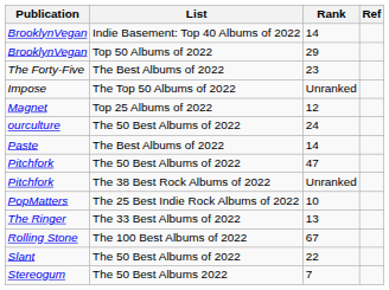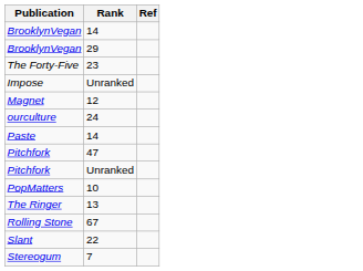- column: List | Indie Basement: Top 40 Albums of 2022 | Top 50 Albums of 2022 | The Best Albums of 2022 | The Top 50 Albums of 2022 | Top 25 Albums of 2022 | The 50 Best Albums of 2022 | The Best Albums of 2022 | The 50 Best Albums of 2022 | The 38 Best Rock Albums of 2022 | The 25 Best Indie Rock Albums of 2022 | The 33 Best Albums of 2022 | The 100 Best Albums of 2022 | The 50 Best Albums of 2022 | The 50 Best Albums 2022
